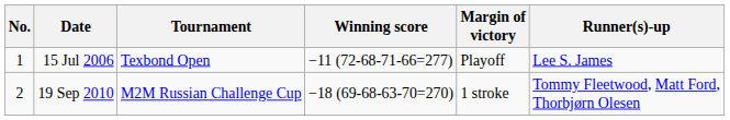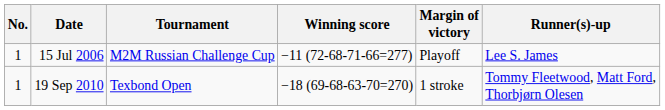15 Jul 2006 | Tournament: Texbond Open -> M2M Russian Challenge Cup
19 Sep 2010 | No.: 2 -> 1
19 Sep 2010 | Tournament: M2M Russian Challenge Cup -> Texbond Open
